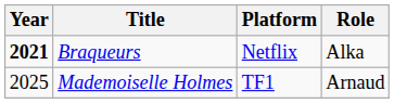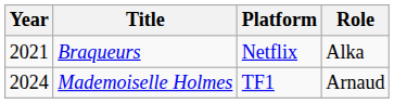Braqueurs | Year: bold -> normal
Mademoiselle Holmes | Year: 2025 -> 2024
